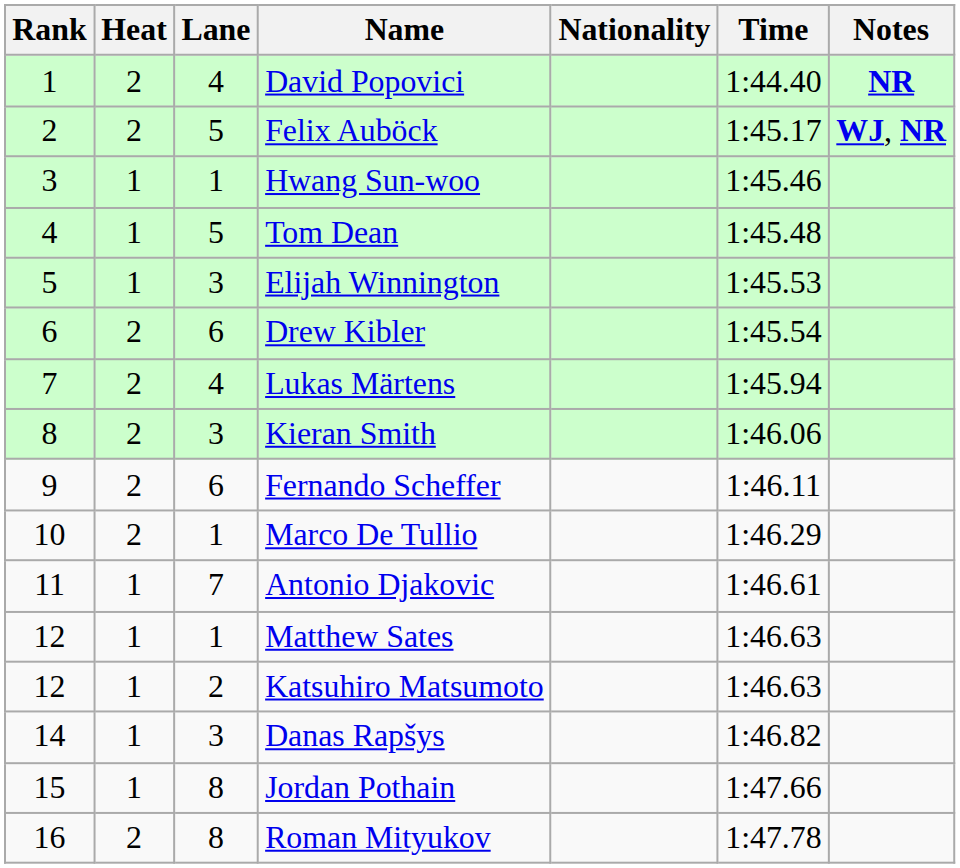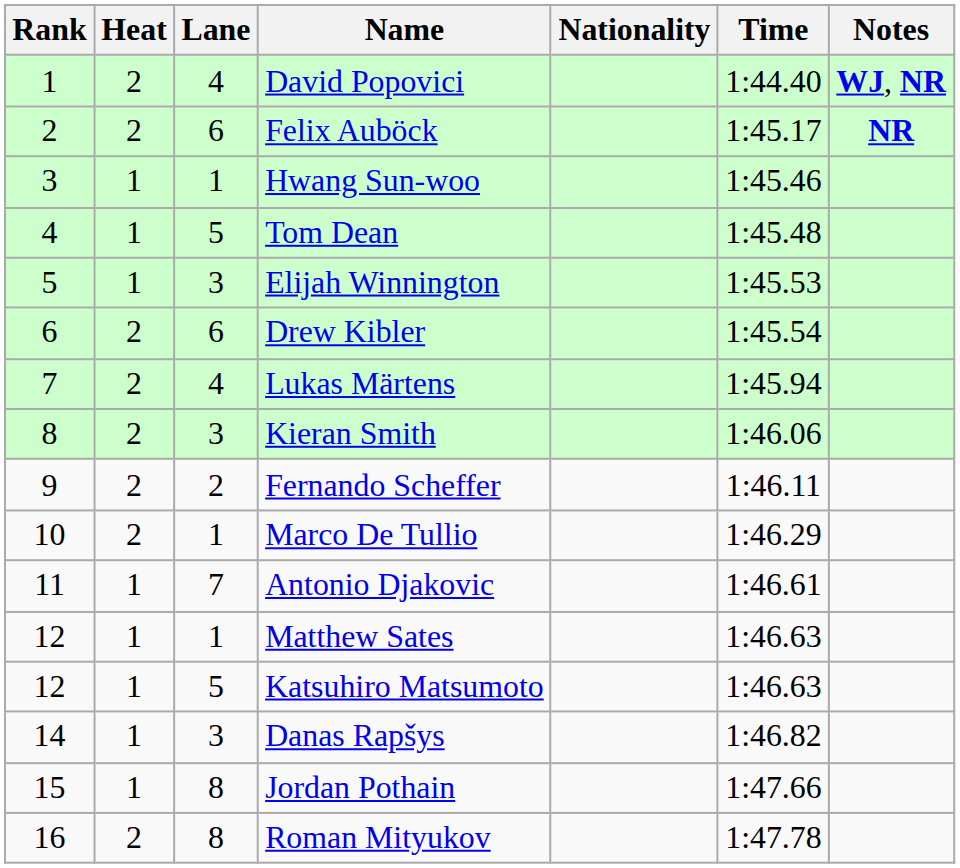David Popovici | Notes: NR -> WJ, NR
Felix Auböck | Lane: 5 -> 6
Felix Auböck | Notes: WJ, NR -> NR
Fernando Scheffer | Lane: 6 -> 2
Katsuhiro Matsumoto | Lane: 2 -> 5
